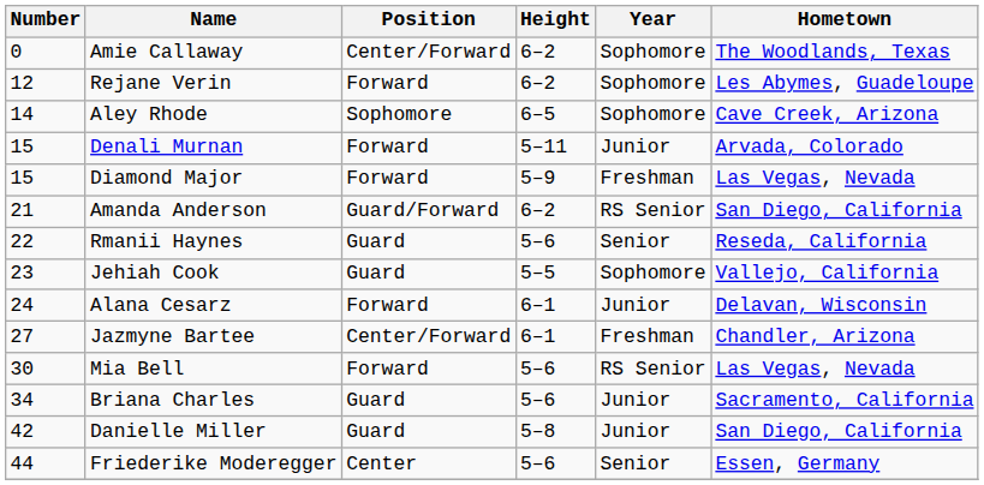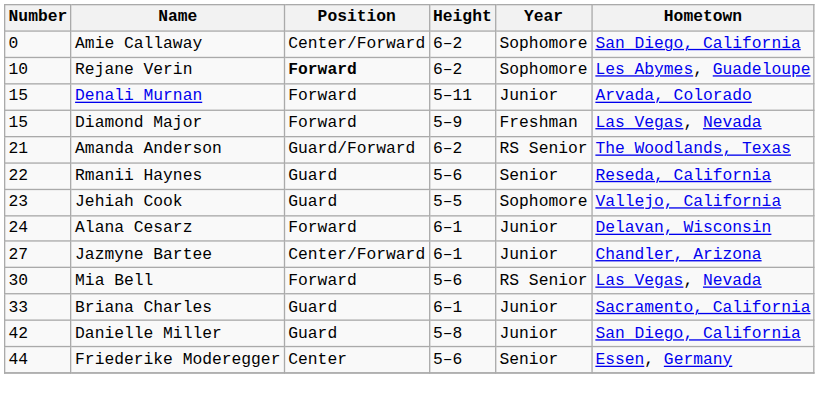Amie Callaway | Hometown: The Woodlands, Texas -> San Diego, California
Rejane Verin | Number: 12 -> 10
Rejane Verin | Position: normal -> bold
- row: 14 | Aley Rhode | Sophomore | 6–5 | Sophomore | Cave Creek, Arizona
Amanda Anderson | Hometown: San Diego, California -> The Woodlands, Texas
Jazmyne Bartee | Year: Freshman -> Junior
Briana Charles | Number: 34 -> 33
Briana Charles | Height: 5–6 -> 6–1
